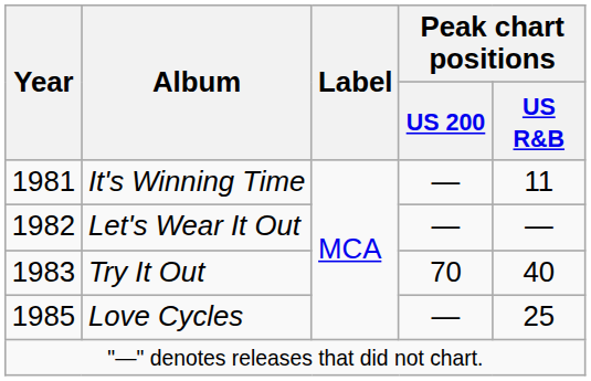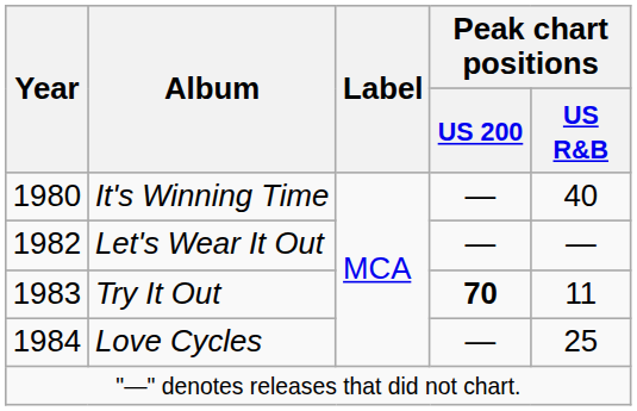It's Winning Time | Year: 1981 -> 1980
It's Winning Time | Peak chart positions / US R&B: 11 -> 40
Try It Out | Peak chart positions / US 200: normal -> bold
Try It Out | Peak chart positions / US R&B: 40 -> 11
Love Cycles | Year: 1985 -> 1984
